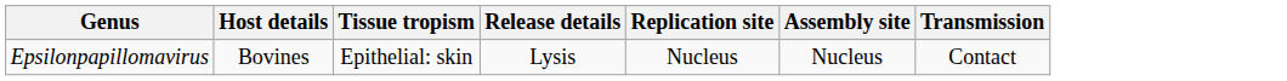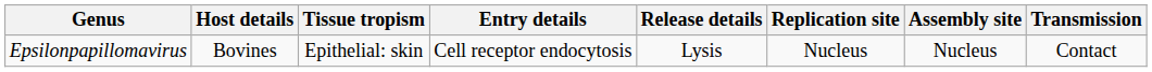+ column: Entry details | Cell receptor endocytosis
